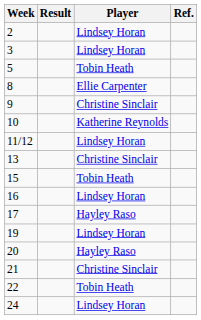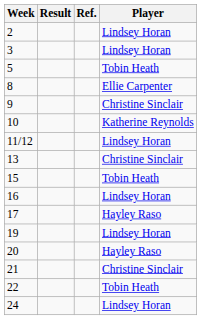columns swapped: Player <-> Ref.
